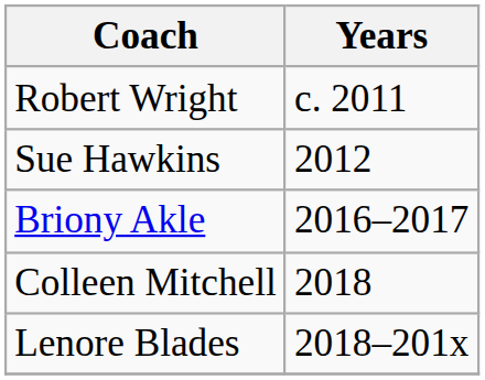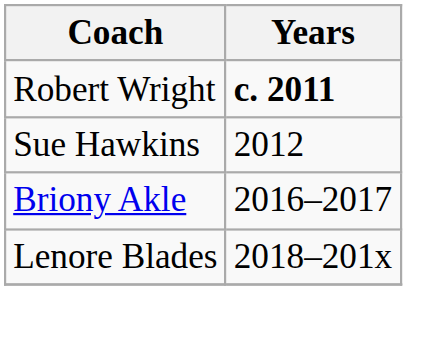Robert Wright | Years: normal -> bold
- row: Colleen Mitchell | 2018
